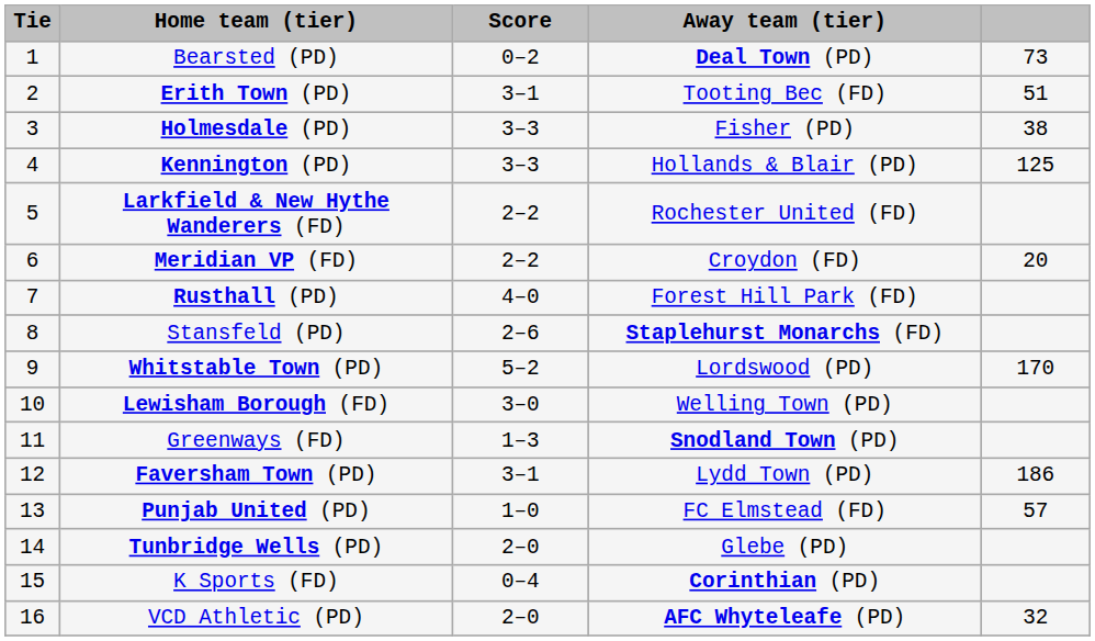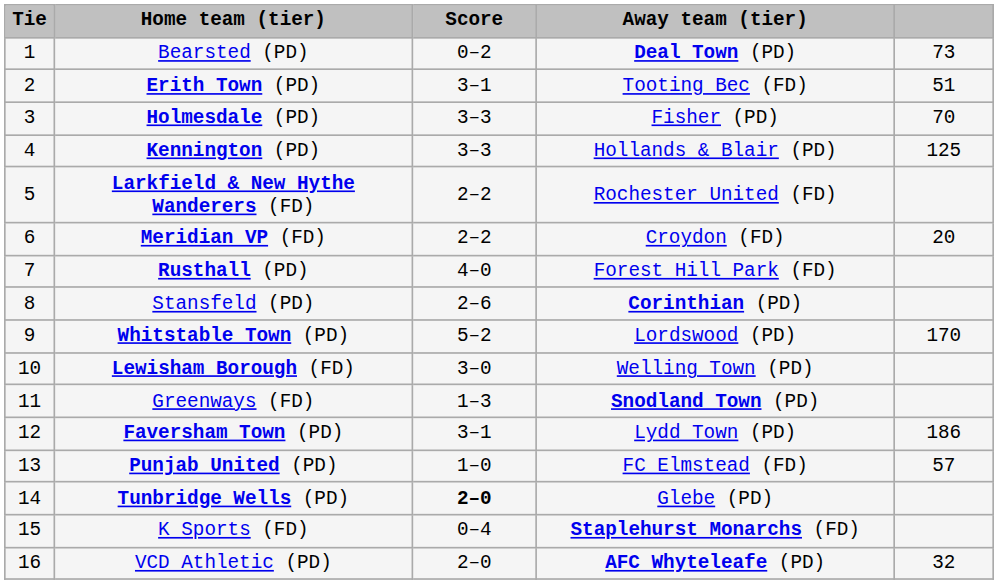Holmesdale (PD) | column 5: 38 -> 70
Stansfeld (PD) | Away team (tier): Staplehurst Monarchs (FD) -> Corinthian (PD)
Tunbridge Wells (PD) | Score: normal -> bold
K Sports (FD) | Away team (tier): Corinthian (PD) -> Staplehurst Monarchs (FD)
